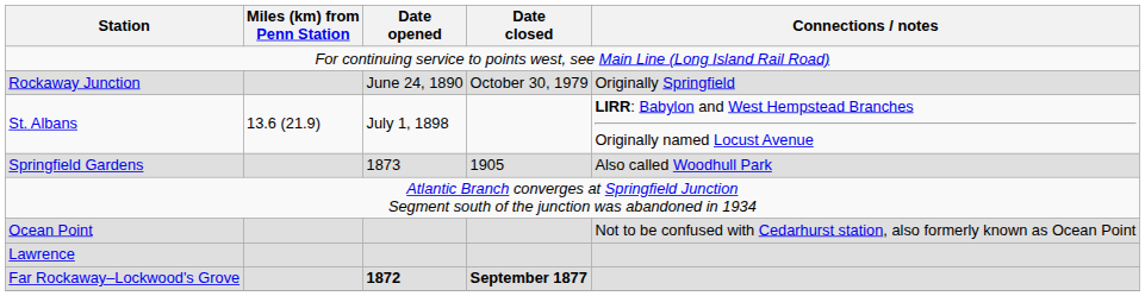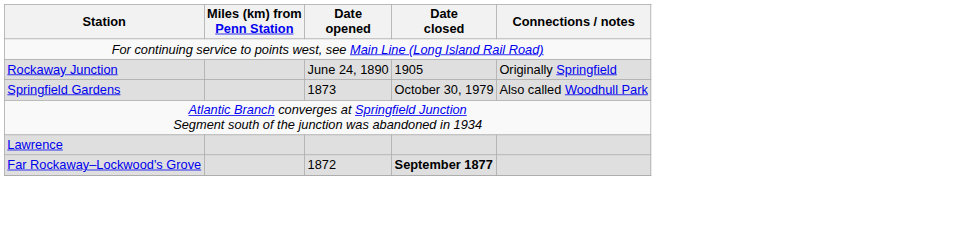Rockaway Junction | Date closed: October 30, 1979 -> 1905
- row: St. Albans | 13.6 (21.9) | July 1, 1898 | LIRR: Babylon and West Hempstead Branches Originally named Locust Avenue
Springfield Gardens | Date closed: 1905 -> October 30, 1979
- row: Ocean Point | Not to be confused with Cedarhurst station, also formerly known as Ocean Point
Far Rockaway–Lockwood's Grove | Date opened: bold -> normal
